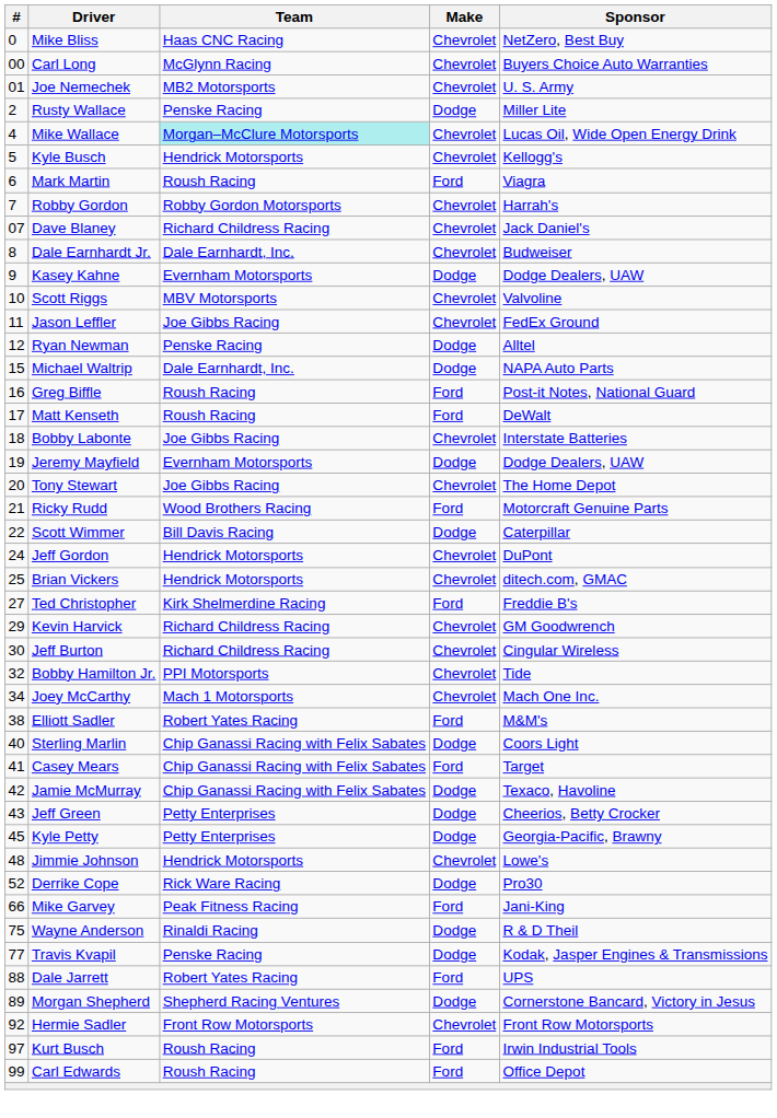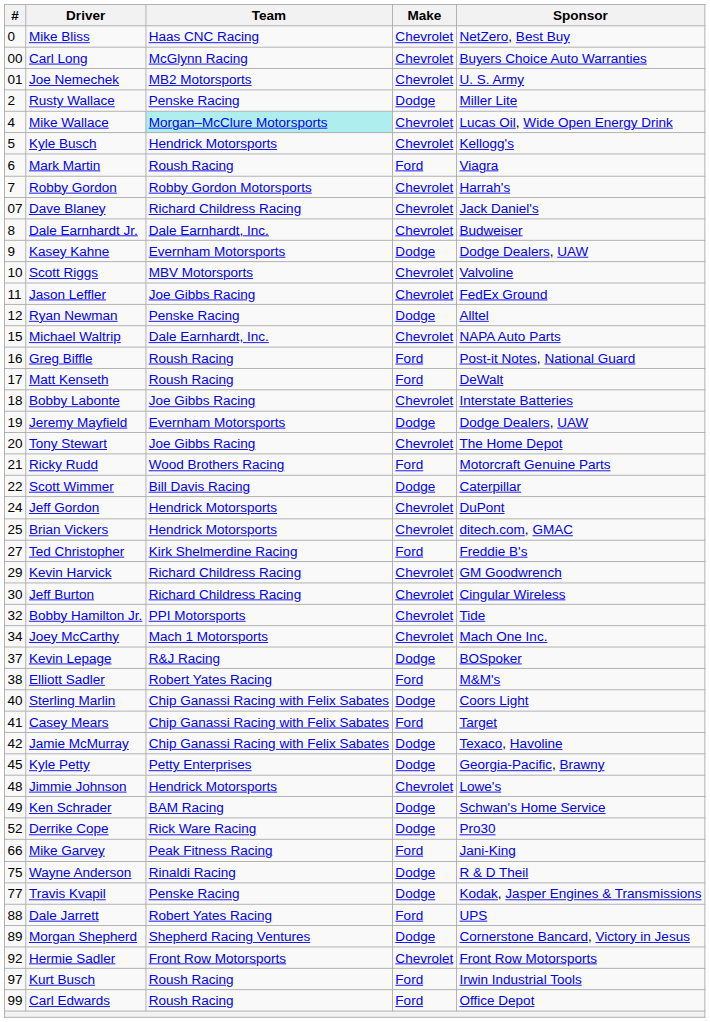Michael Waltrip | Make: Dodge -> Chevrolet
+ row: 37 | Kevin Lepage | R&J Racing | Dodge | BOSpoker
- row: 43 | Jeff Green | Petty Enterprises | Dodge | Cheerios, Betty Crocker
+ row: 49 | Ken Schrader | BAM Racing | Dodge | Schwan's Home Service
